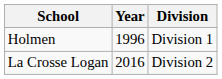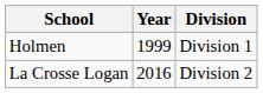Holmen | Year: 1996 -> 1999
